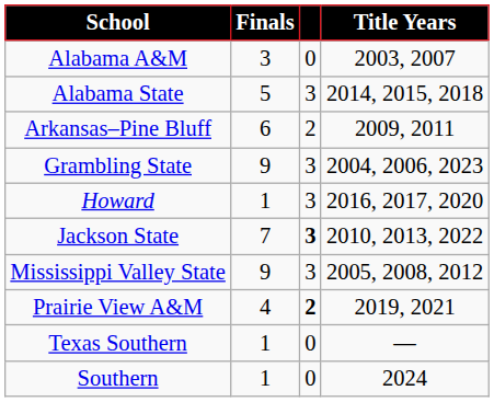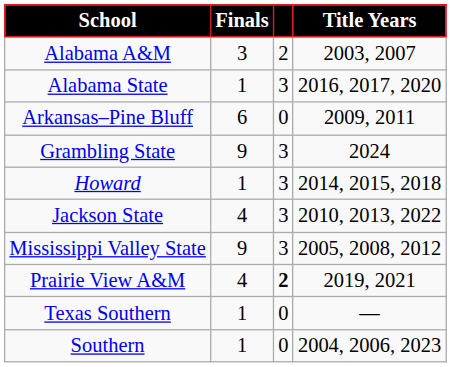Alabama A&M | column 3: 0 -> 2
Alabama State | Finals: 5 -> 1
Alabama State | Title Years: 2014, 2015, 2018 -> 2016, 2017, 2020
Arkansas–Pine Bluff | column 3: 2 -> 0
Grambling State | Title Years: 2004, 2006, 2023 -> 2024
Howard | Title Years: 2016, 2017, 2020 -> 2014, 2015, 2018
Jackson State | Finals: 7 -> 4
Jackson State | column 3: bold -> normal
Southern | Title Years: 2024 -> 2004, 2006, 2023
